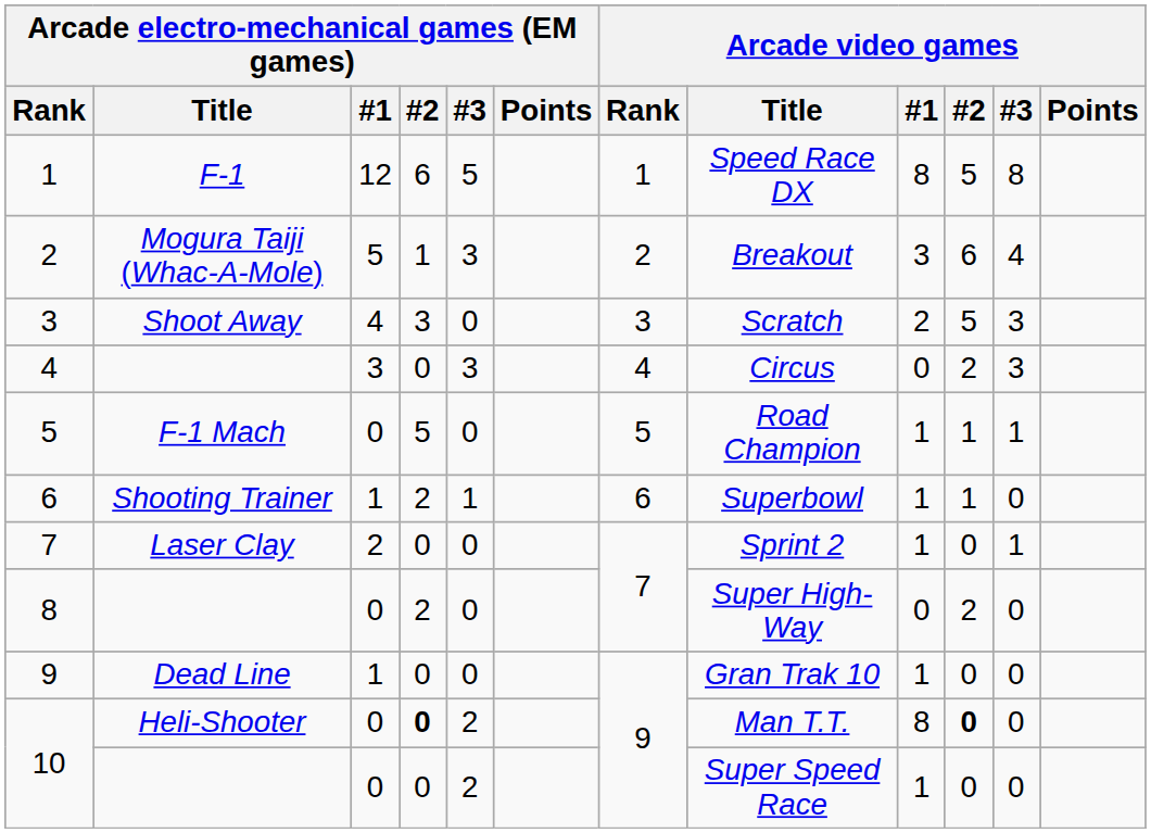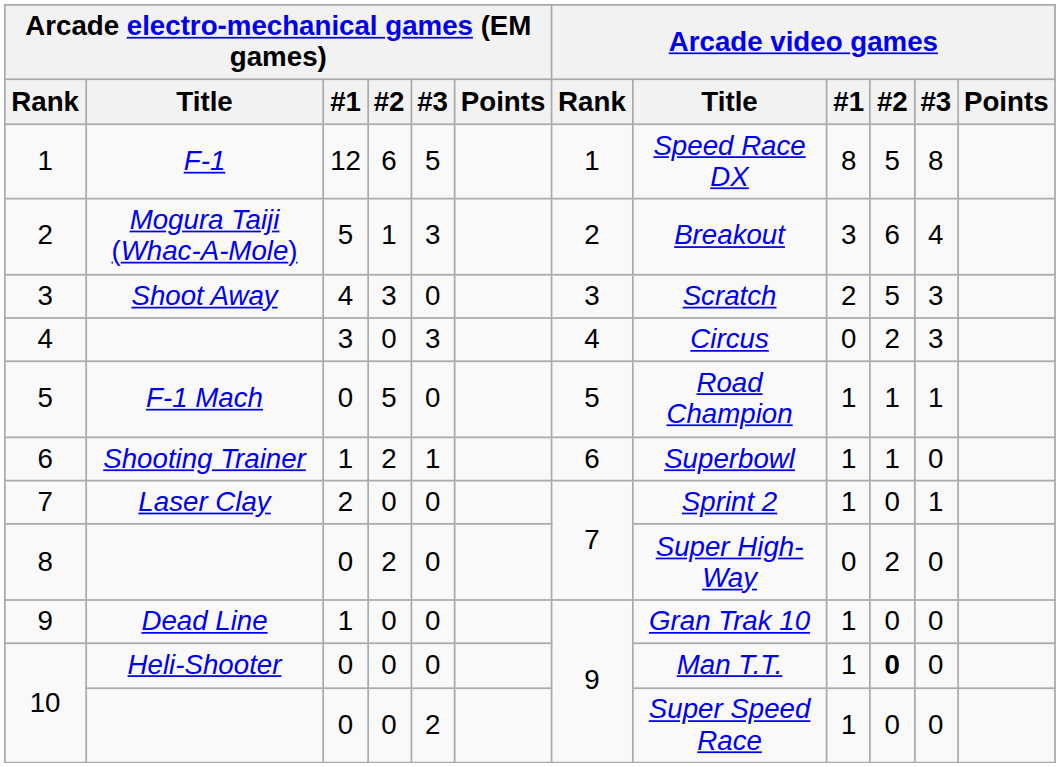10 / Heli-Shooter | Arcade electro-mechanical games (EM games) / #2: bold -> normal
10 / Heli-Shooter | Arcade electro-mechanical games (EM games) / #3: 2 -> 0
10 / Heli-Shooter | Arcade video games / #1: 8 -> 1
